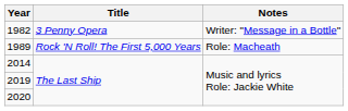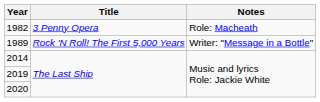1982 | Notes: Writer: "Message in a Bottle" -> Role: Macheath
1989 | Notes: Role: Macheath -> Writer: "Message in a Bottle"
